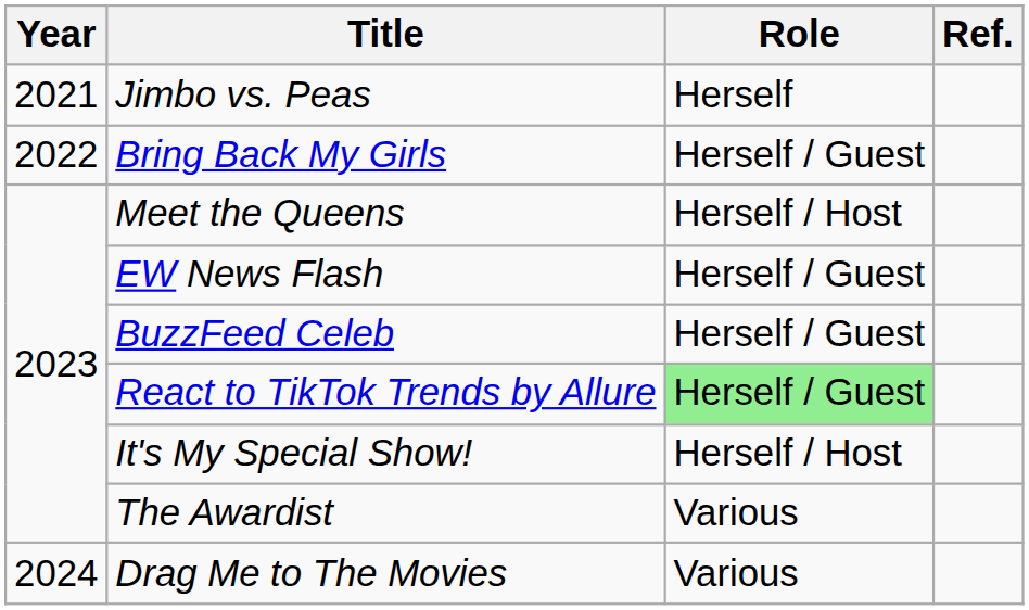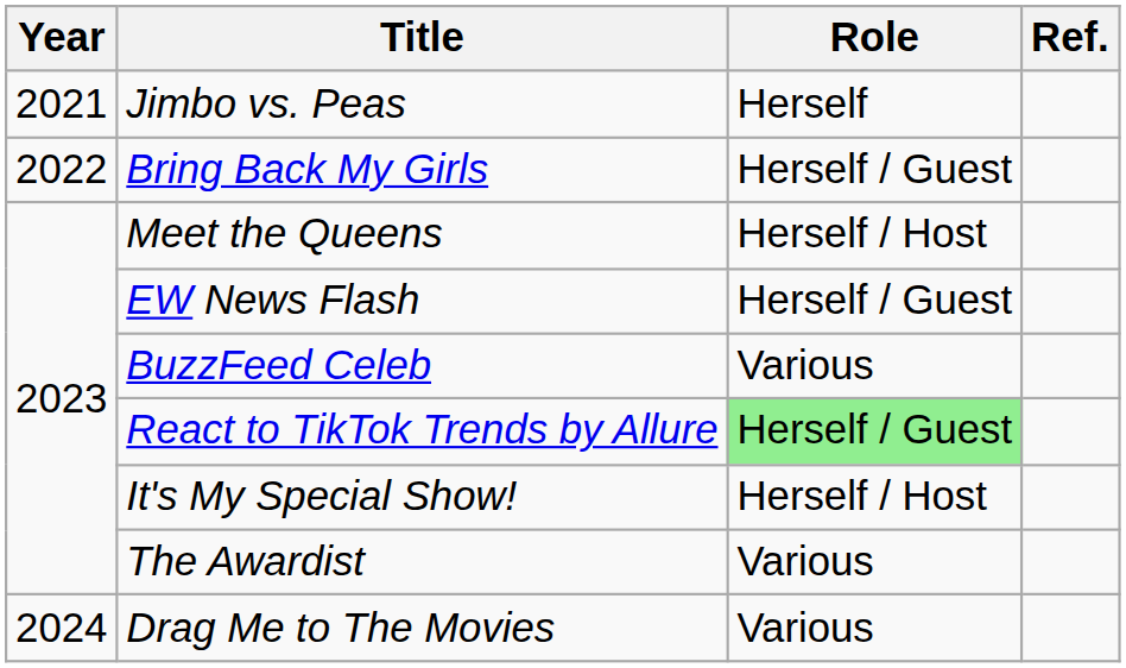BuzzFeed Celeb | Role: Herself / Guest -> Various
